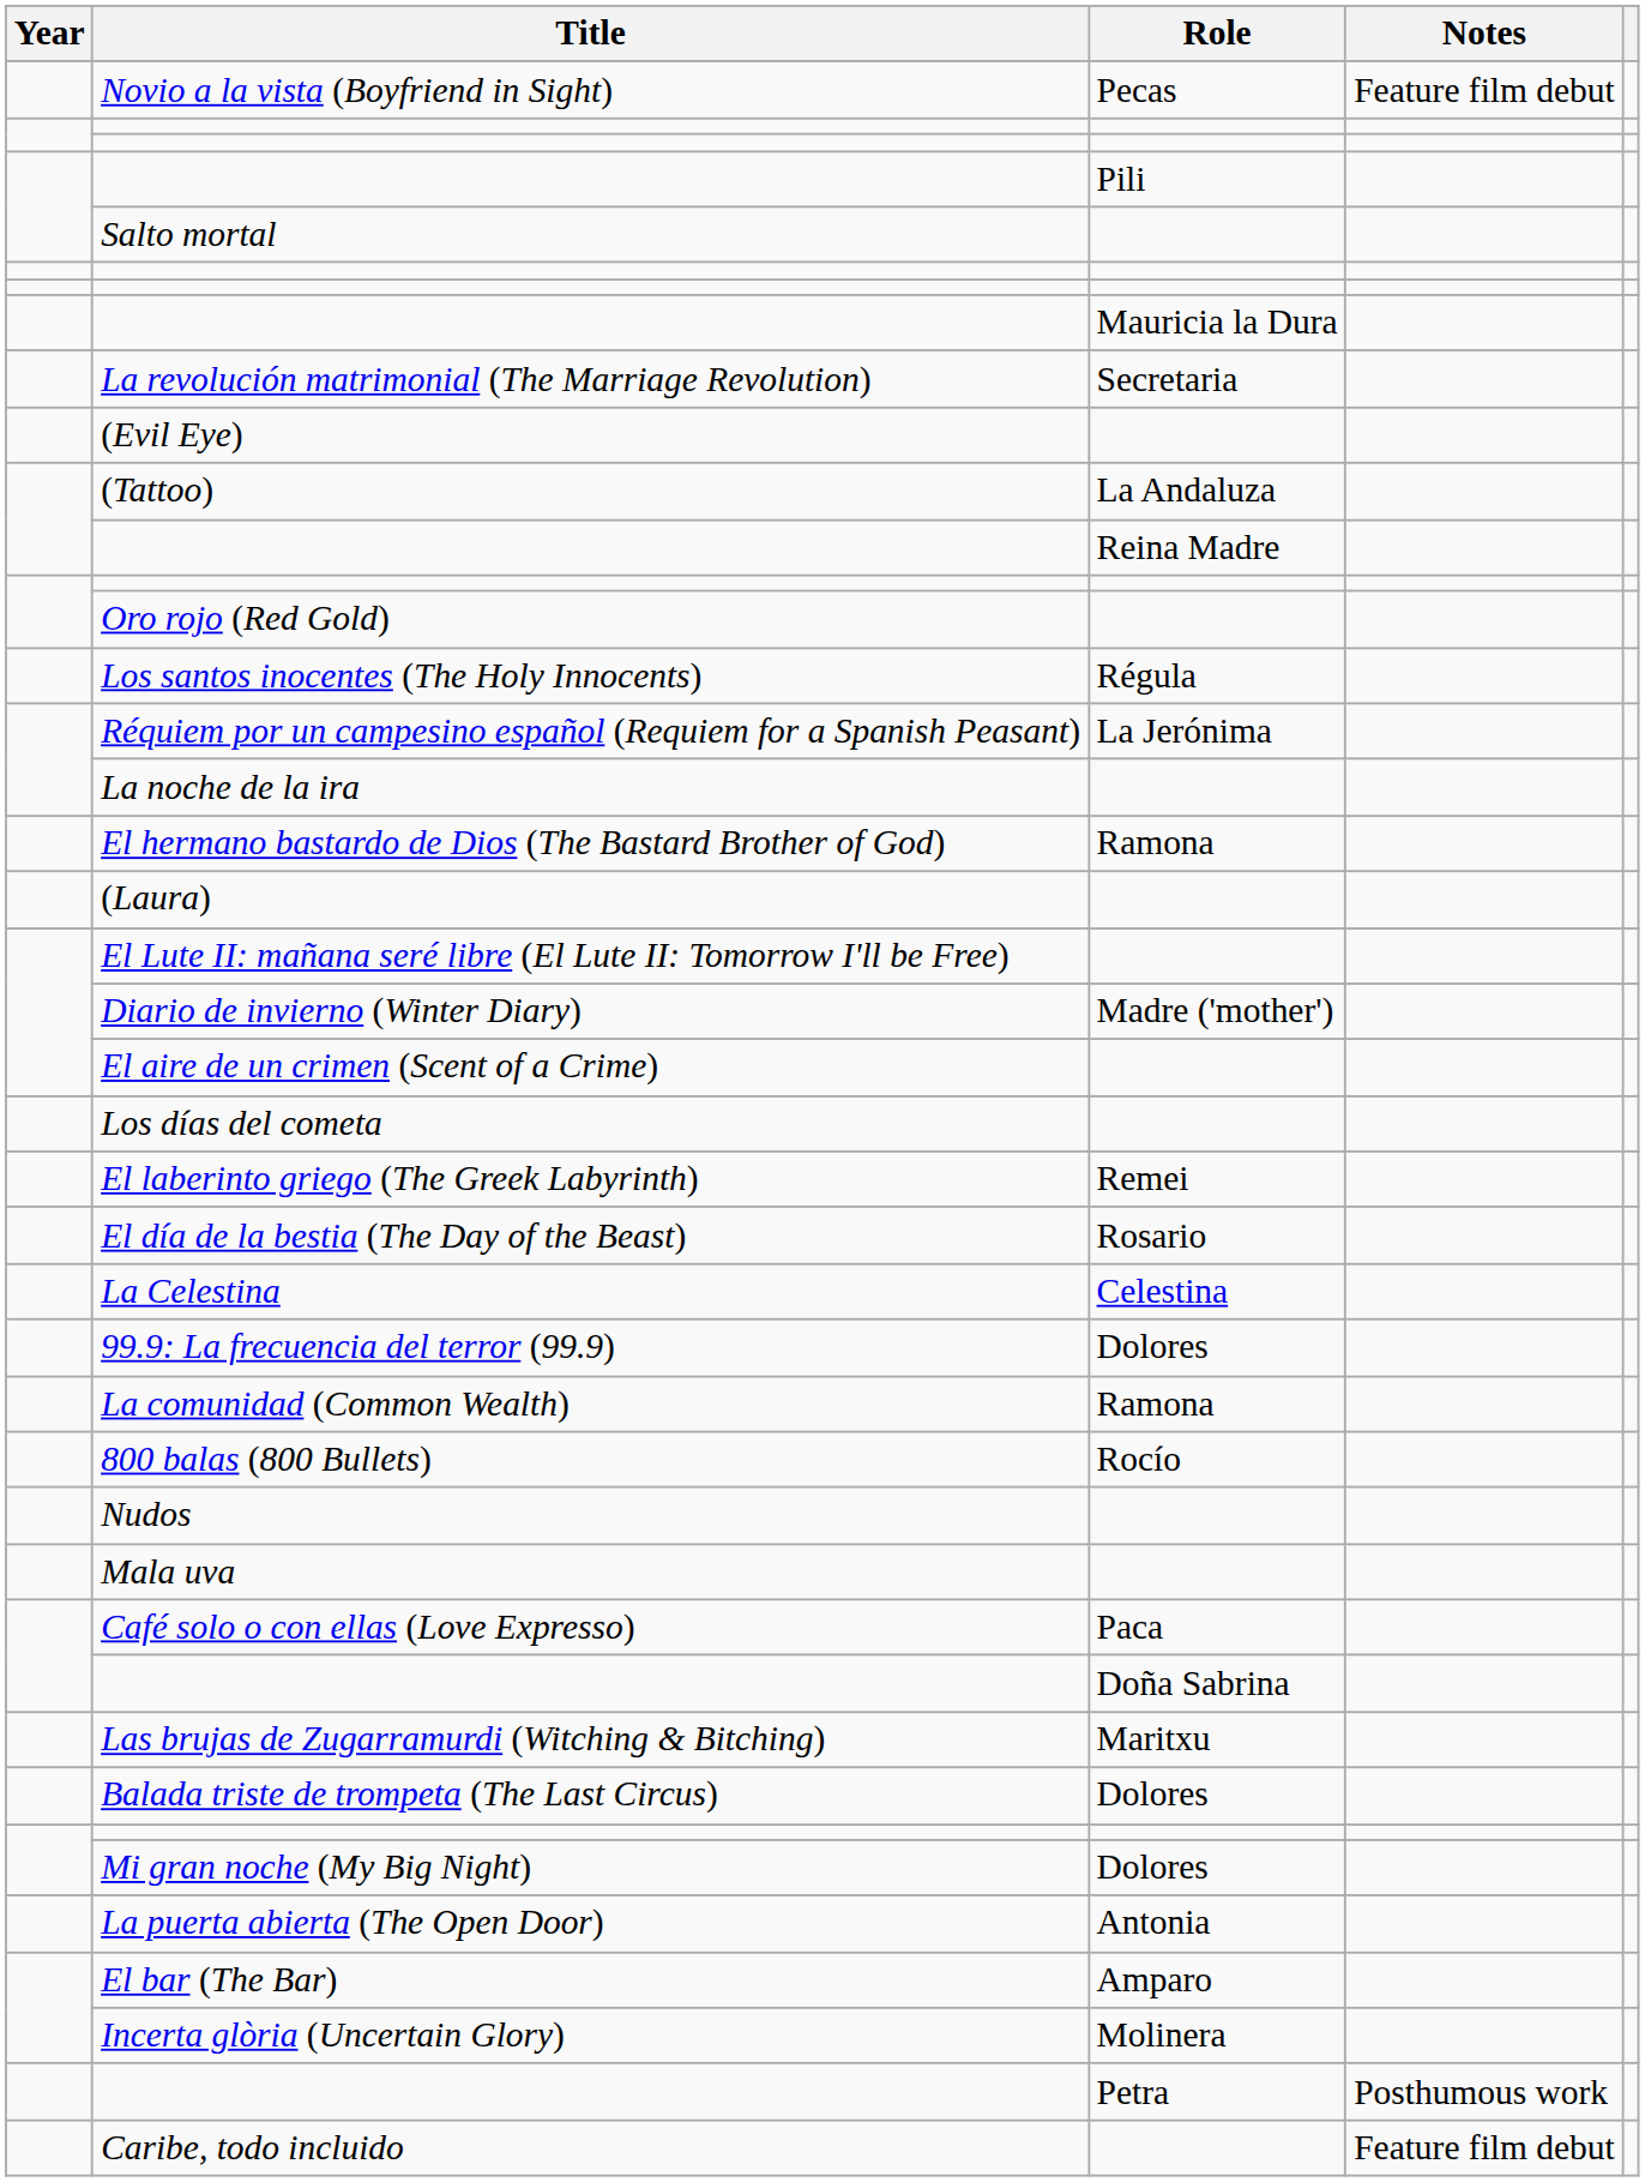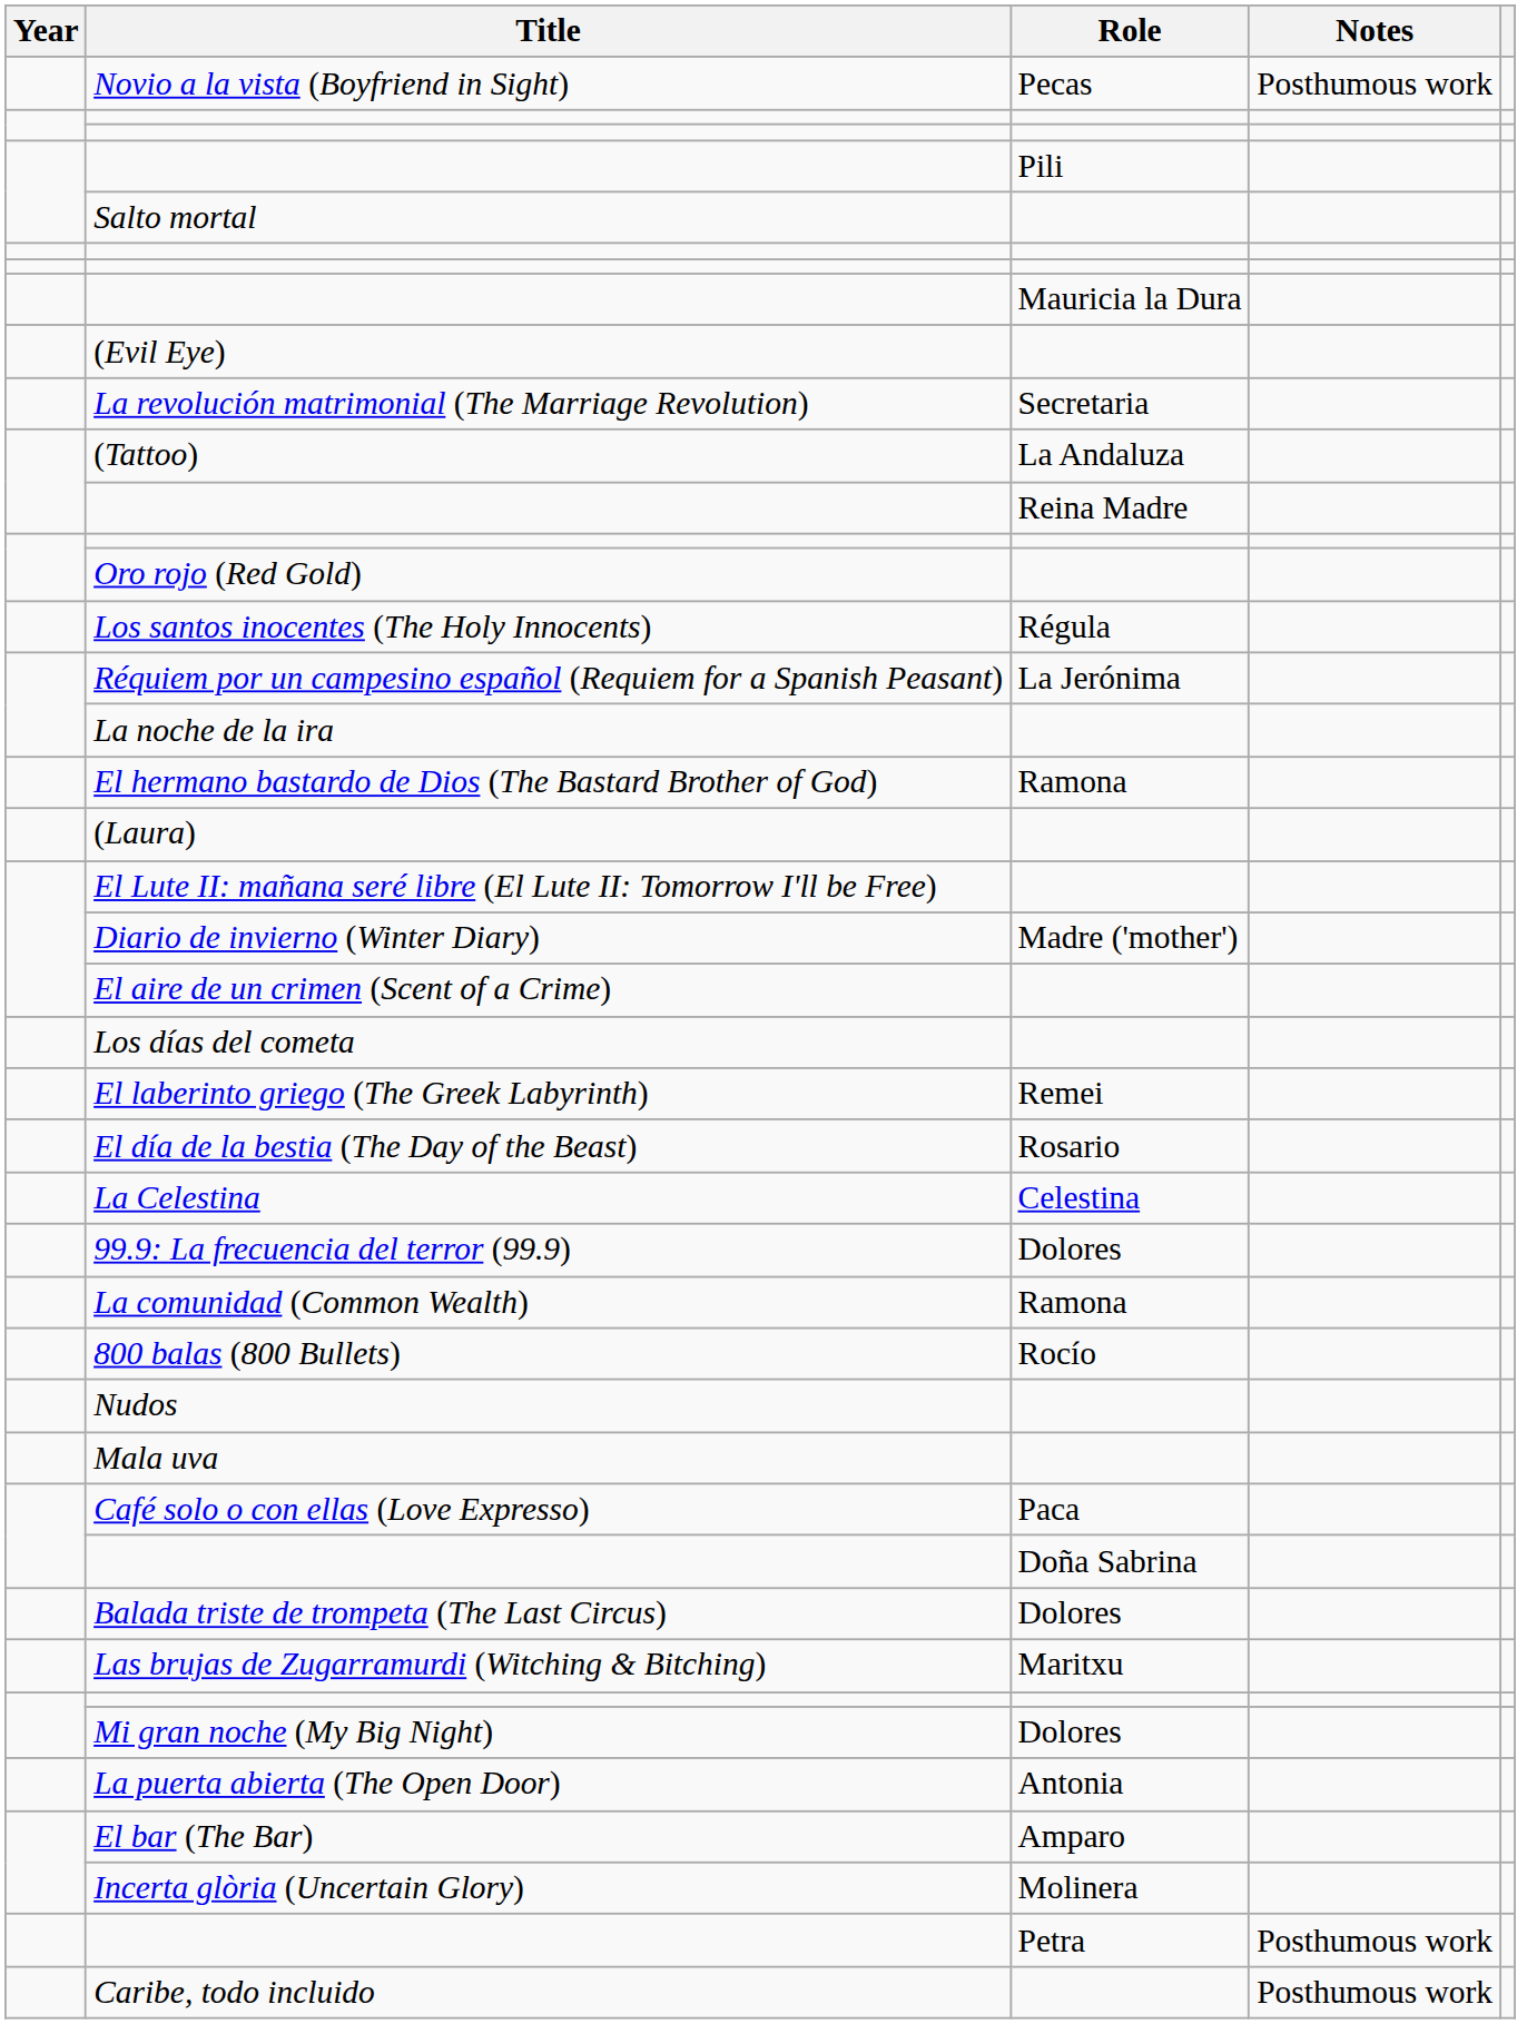Novio a la vista (Boyfriend in Sight) | Notes: Feature film debut -> Posthumous work
rows swapped: La revolución matrimonial (The Marriage Revolution) <-> (Evil Eye)
rows swapped: Balada triste de trompeta (The Last Circus) <-> Las brujas de Zugarramurdi (Witching & Bitching)
Caribe, todo incluido | Notes: Feature film debut -> Posthumous work
